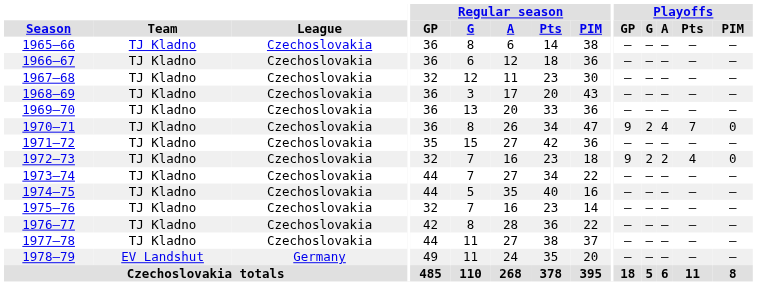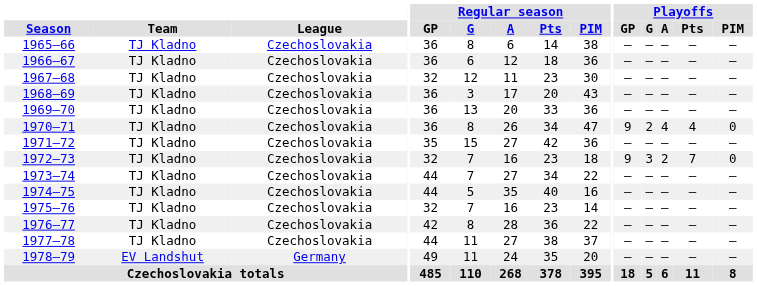1970–71 | Playoffs / Pts: 7 -> 4
1972–73 | Playoffs / G: 2 -> 3
1972–73 | Playoffs / Pts: 4 -> 7
